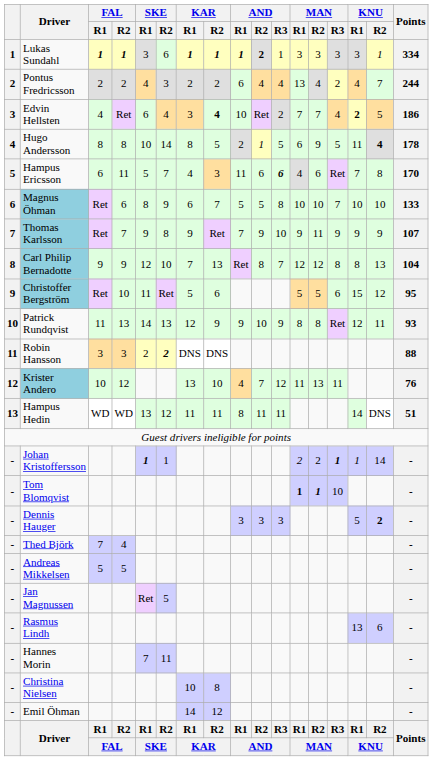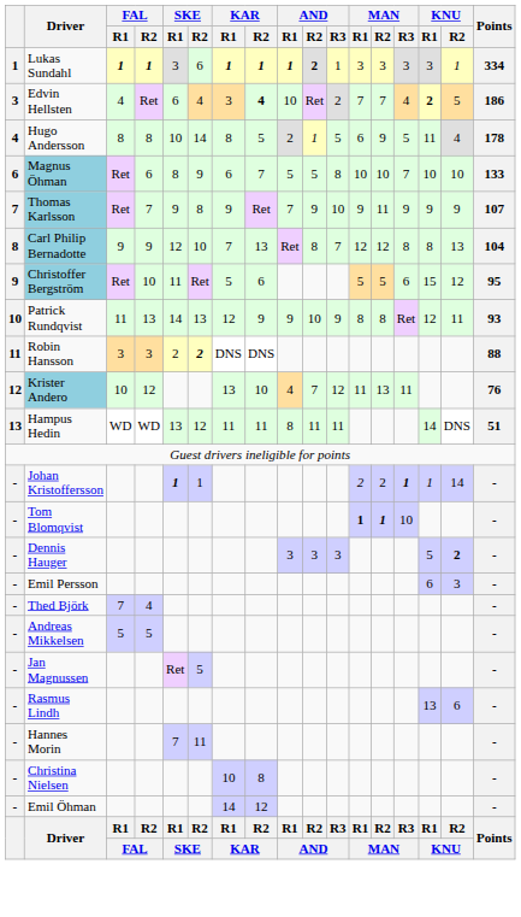- row: 2 | Pontus Fredricsson | 2 | 2 | 4 | 3 | 2 | 2 | 6 | 4 | 4 | 13 | 4 | 2 | 4 | 7 | 244
Hugo Andersson | KNU / R2: bold -> normal
- row: 5 | Hampus Ericsson | 6 | 11 | 5 | 7 | 4 | 3 | 11 | 6 | 6 | 4 | 6 | Ret | 7 | 8 | 170
+ row: - | Emil Persson | 6 | 3 | -
